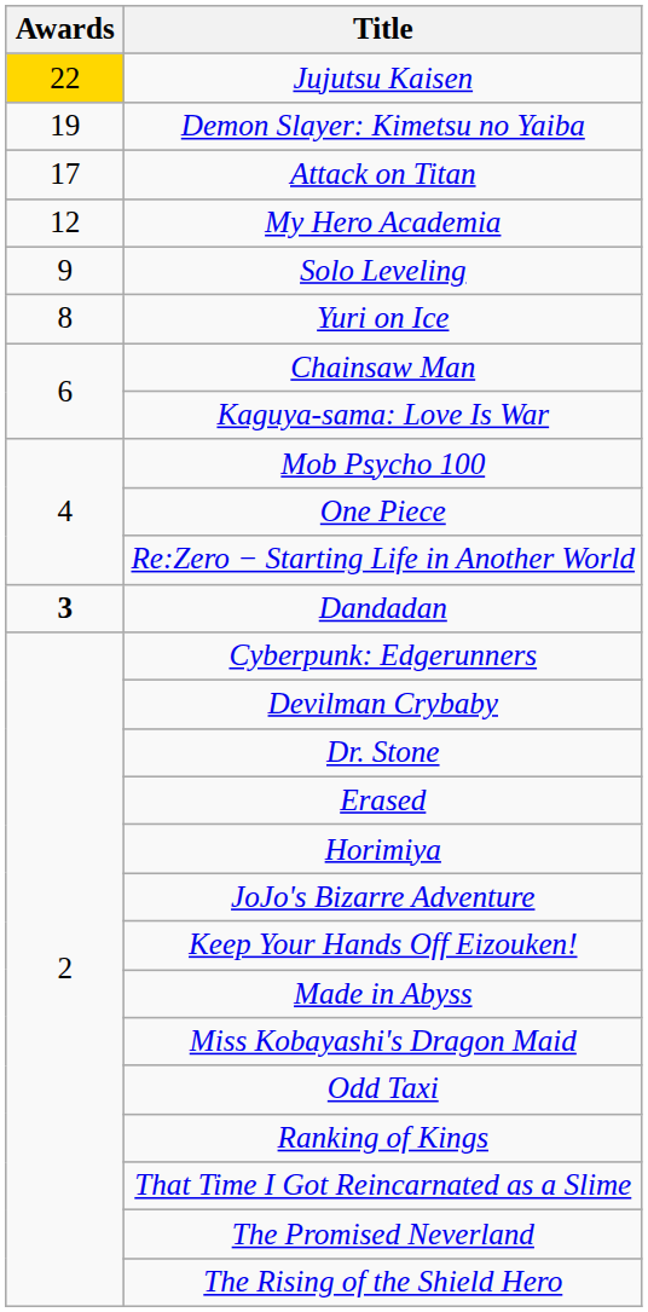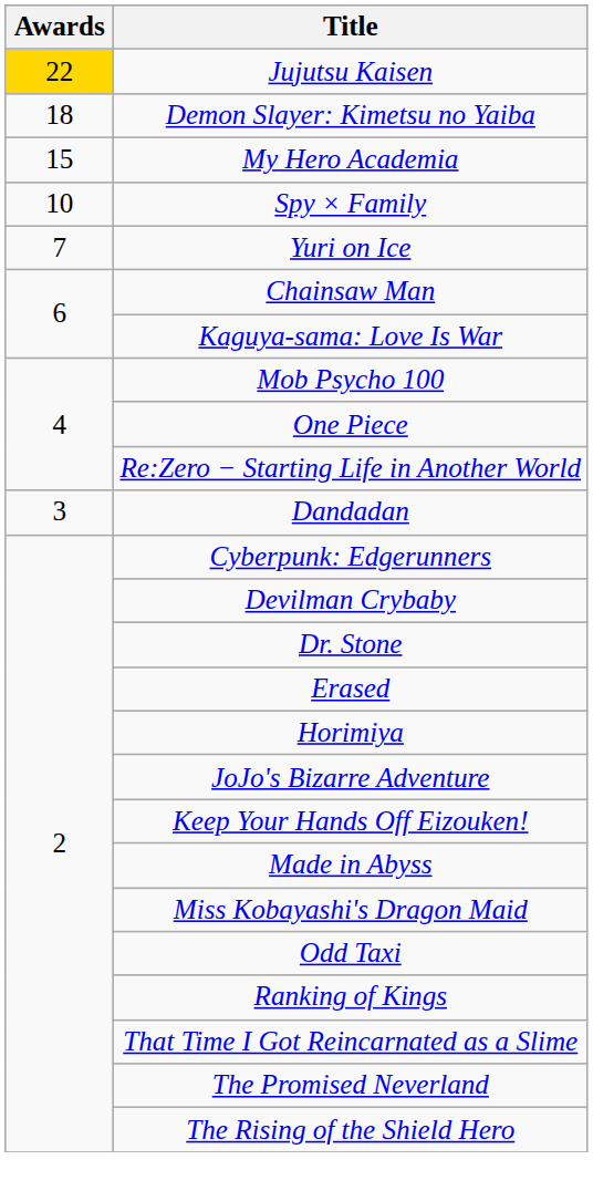Demon Slayer: Kimetsu no Yaiba | Awards: 19 -> 18
- row: 17 | Attack on Titan
My Hero Academia | Awards: 12 -> 15
+ row: 10 | Spy × Family
- row: 9 | Solo Leveling
Yuri on Ice | Awards: 8 -> 7
Dandadan | Awards: bold -> normal
